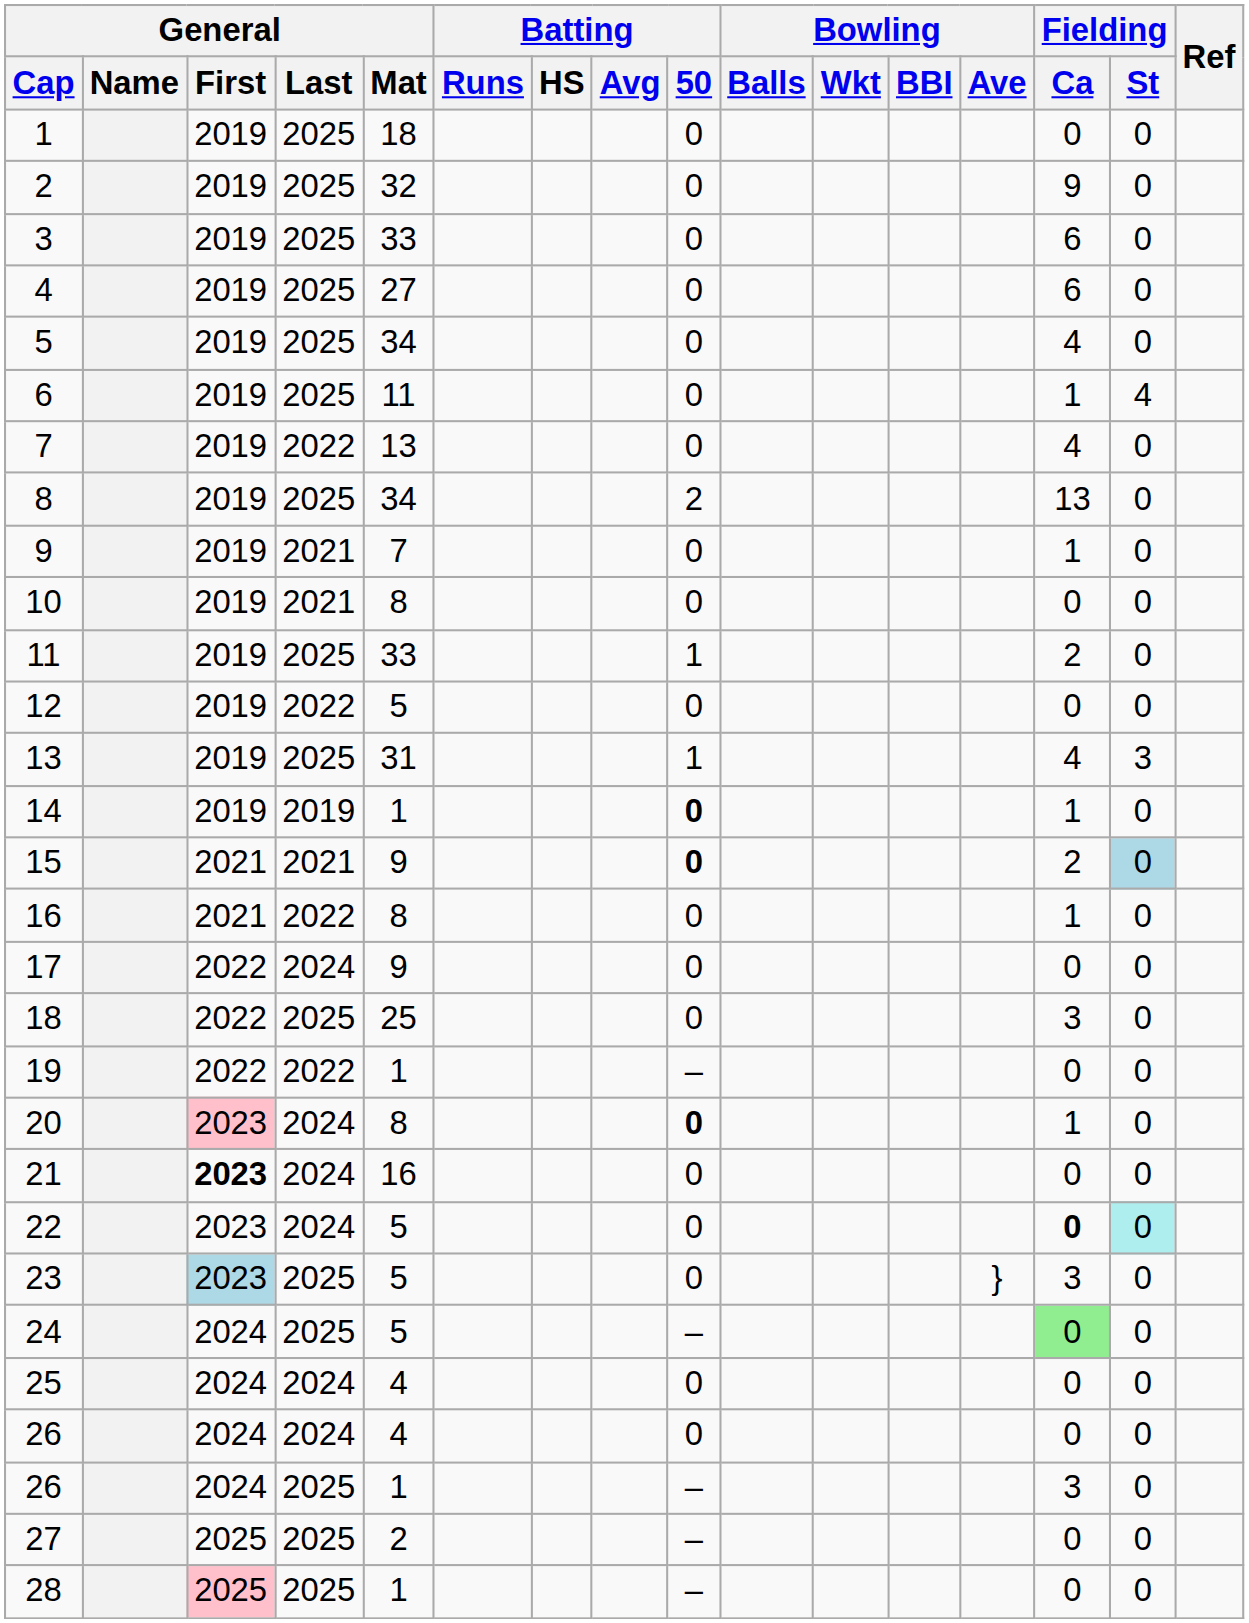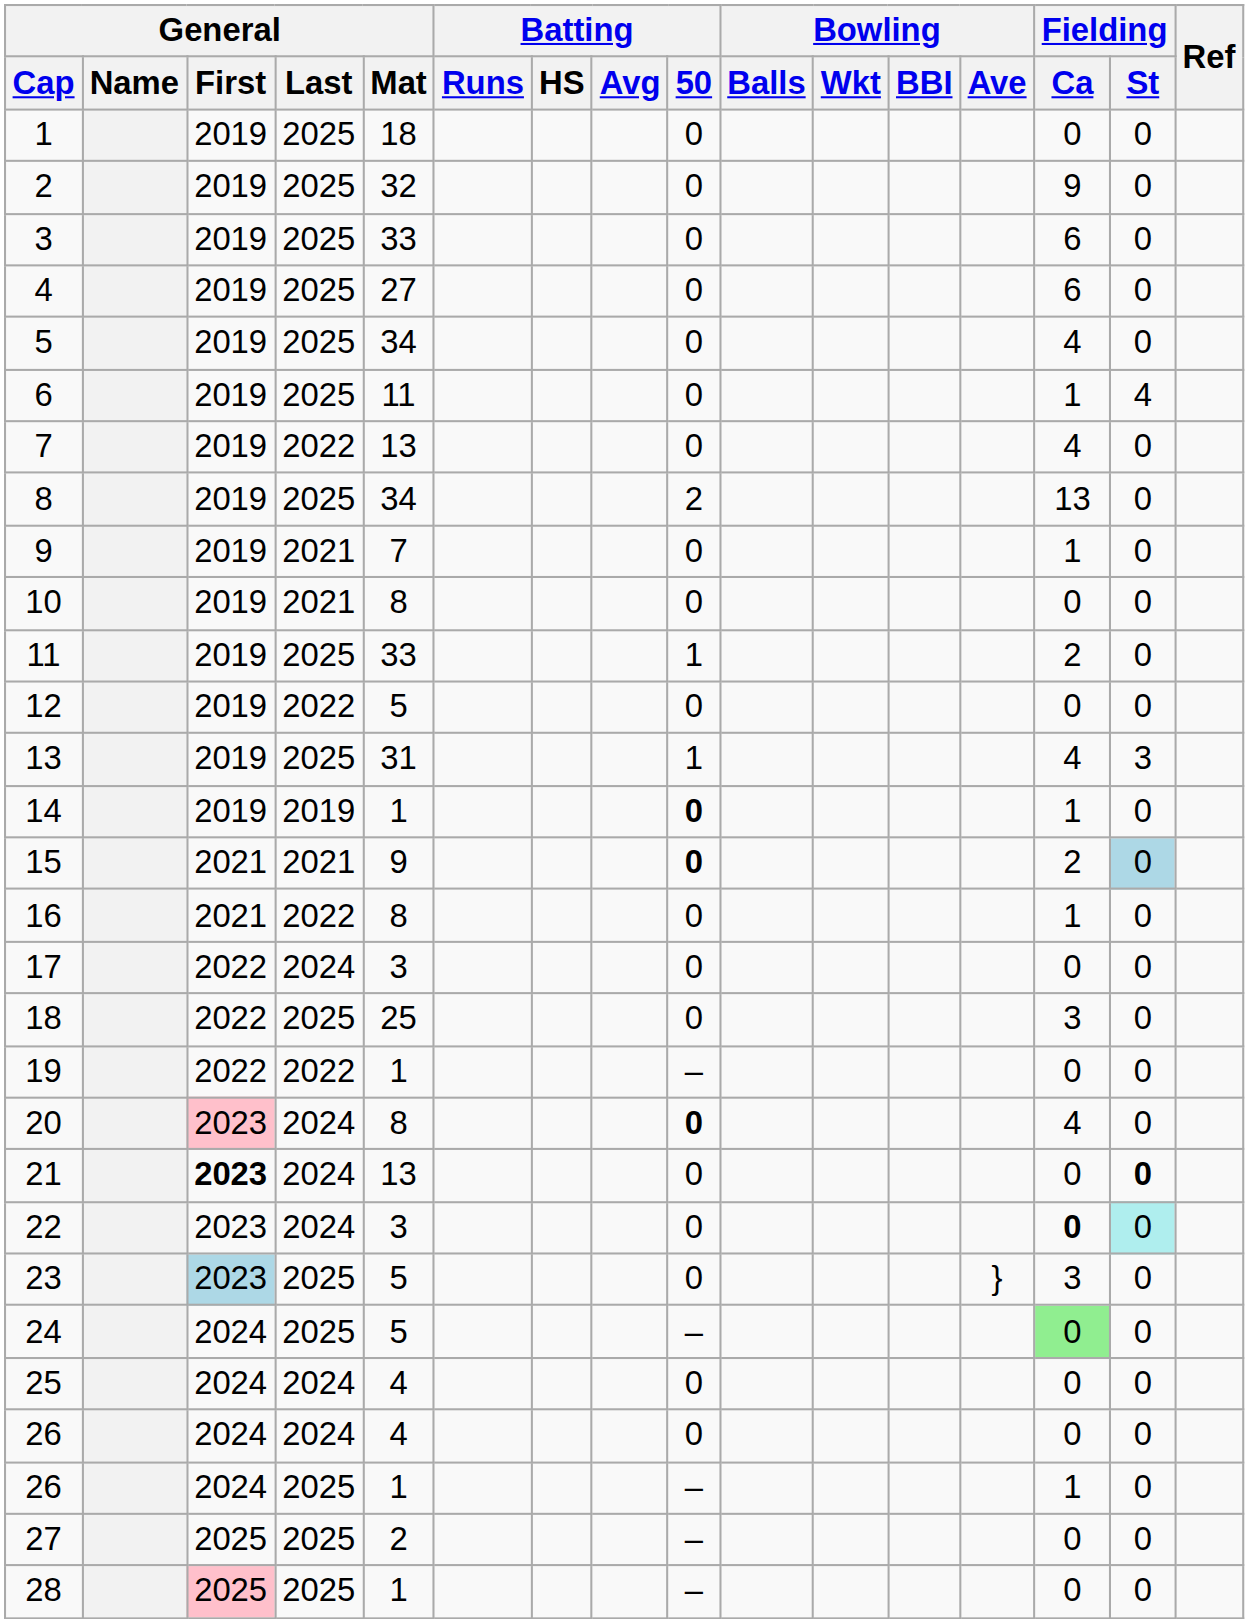17 | General / Mat: 9 -> 3
20 | Fielding / Ca: 1 -> 4
21 | General / Mat: 16 -> 13
21 | Fielding / St: normal -> bold
22 | General / Mat: 5 -> 3
26 / 2025 | Fielding / Ca: 3 -> 1
